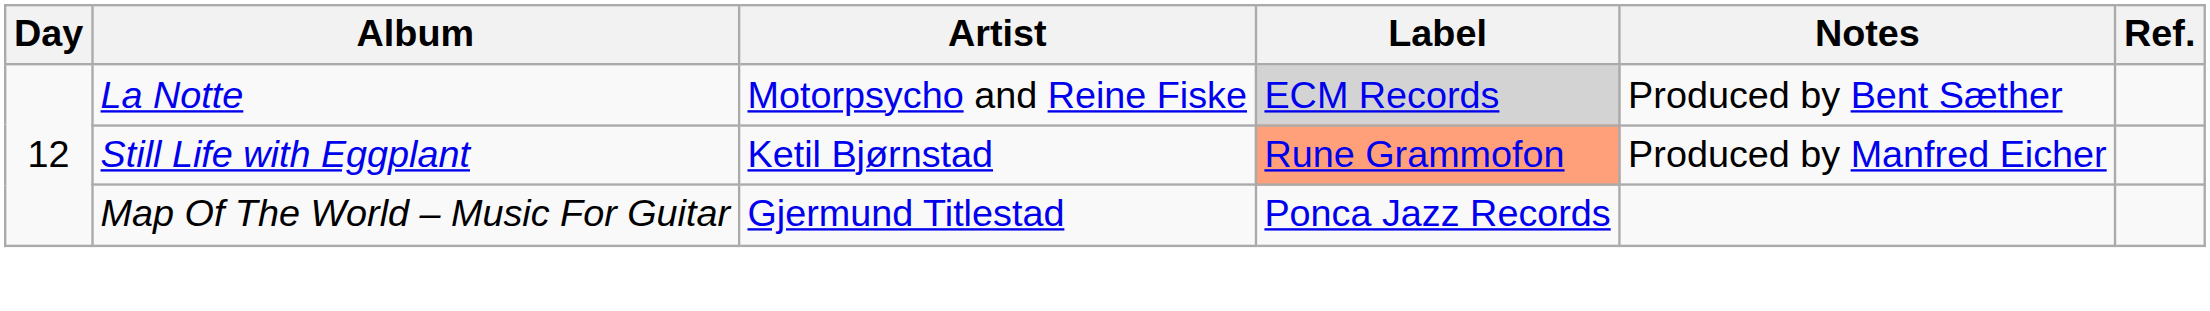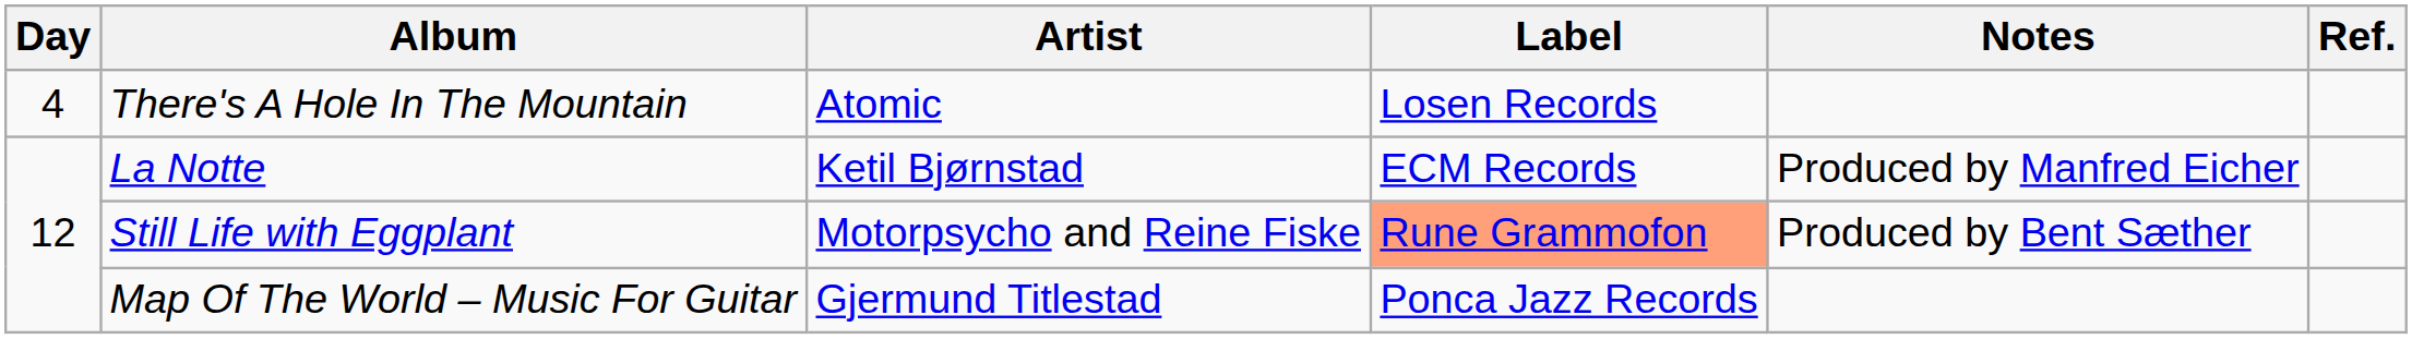+ row: 4 | There's A Hole In The Mountain | Atomic | Losen Records
La Notte | Artist: Motorpsycho and Reine Fiske -> Ketil Bjørnstad
La Notte | Label: lightgrey background -> no background
La Notte | Notes: Produced by Bent Sæther -> Produced by Manfred Eicher
Still Life with Eggplant | Artist: Ketil Bjørnstad -> Motorpsycho and Reine Fiske
Still Life with Eggplant | Notes: Produced by Manfred Eicher -> Produced by Bent Sæther
